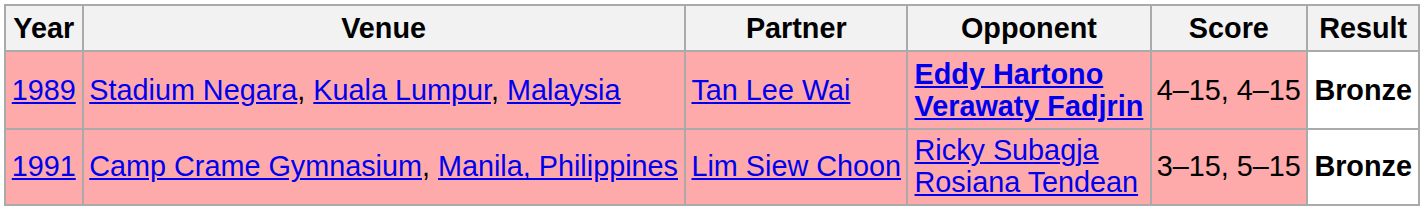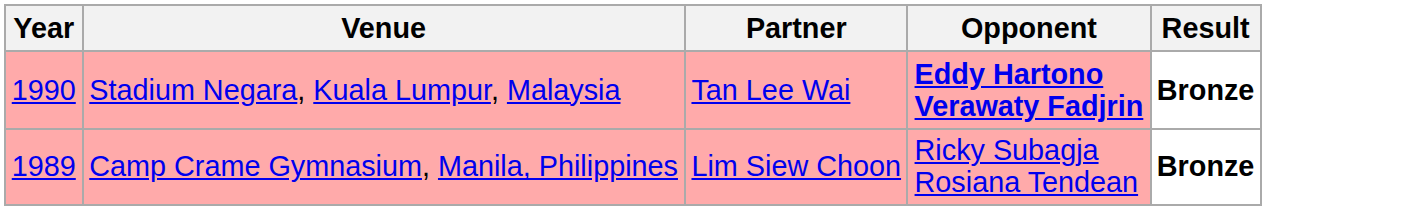- column: Score | 4–15, 4–15 | 3–15, 5–15
Stadium Negara, Kuala Lumpur, Malaysia | Year: 1989 -> 1990
Camp Crame Gymnasium, Manila, Philippines | Year: 1991 -> 1989
